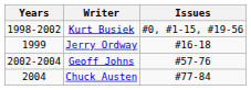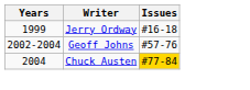- row: 1998-2002 | Kurt Busiek | #0, #1-15, #19-56
Chuck Austen | Issues: no background -> gold background
